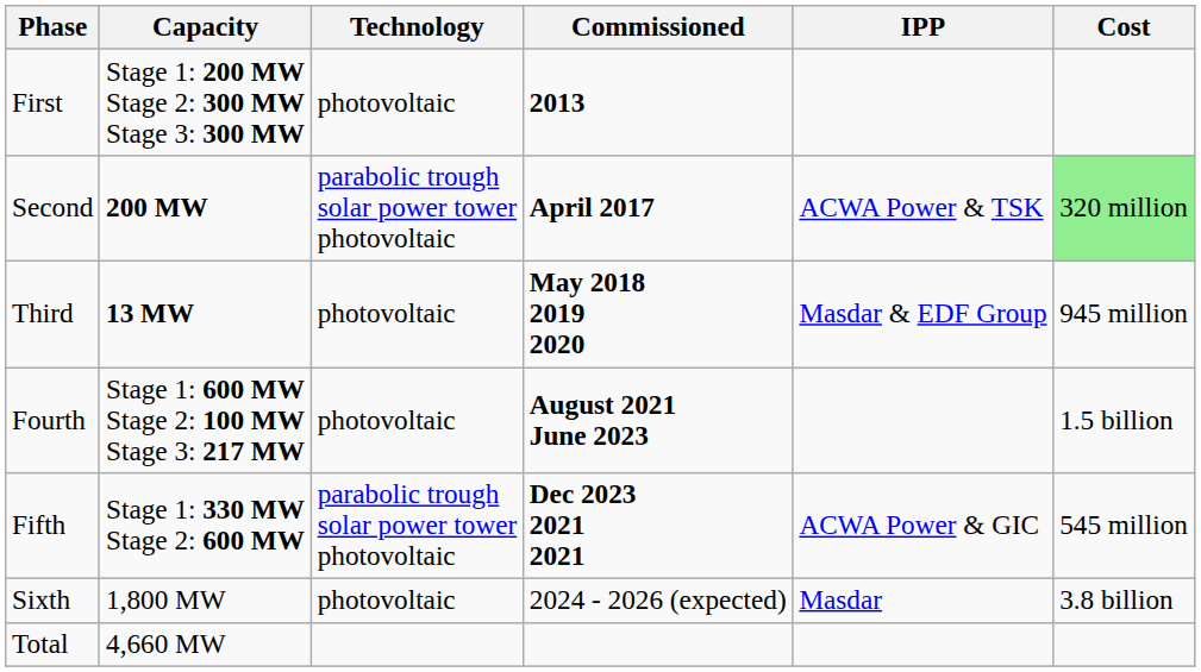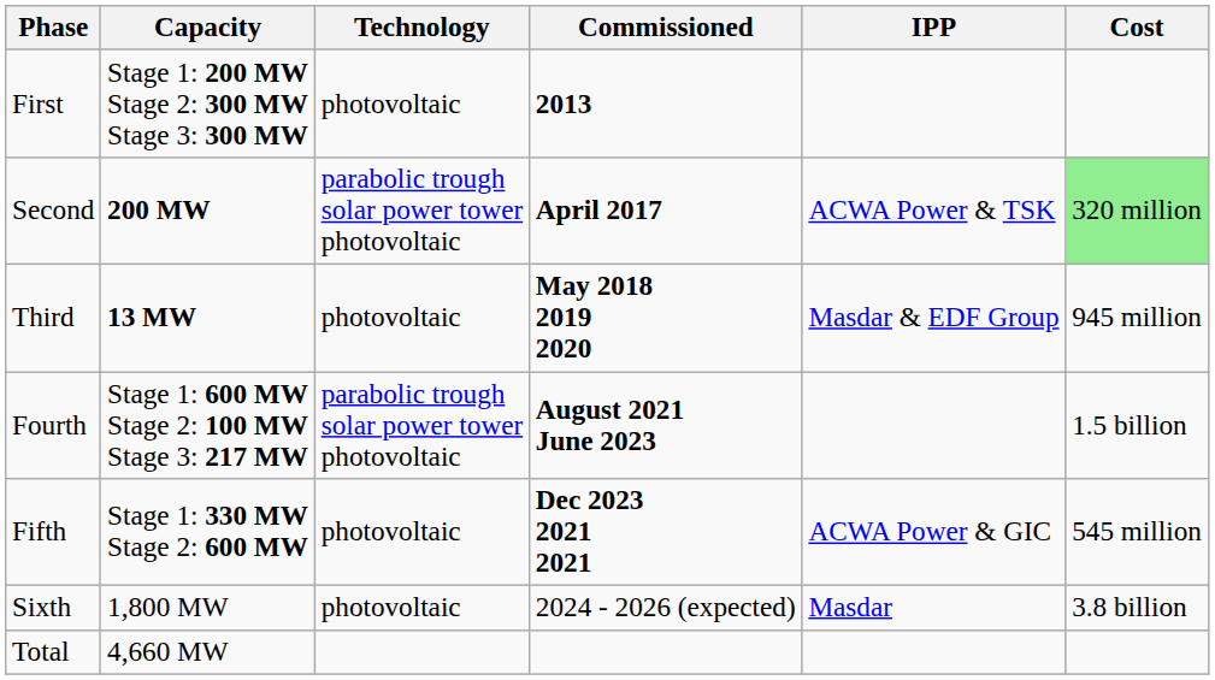Fourth | Technology: photovoltaic -> parabolic trough solar power tower photovoltaic
Fifth | Technology: parabolic trough solar power tower photovoltaic -> photovoltaic
